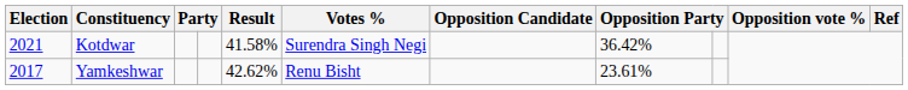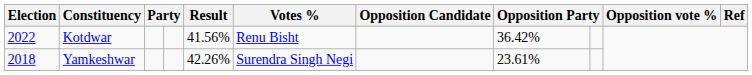Kotdwar | Election: 2021 -> 2022
Kotdwar | Result: 41.58% -> 41.56%
Kotdwar | Votes %: Surendra Singh Negi -> Renu Bisht
Yamkeshwar | Election: 2017 -> 2018
Yamkeshwar | Result: 42.62% -> 42.26%
Yamkeshwar | Votes %: Renu Bisht -> Surendra Singh Negi
